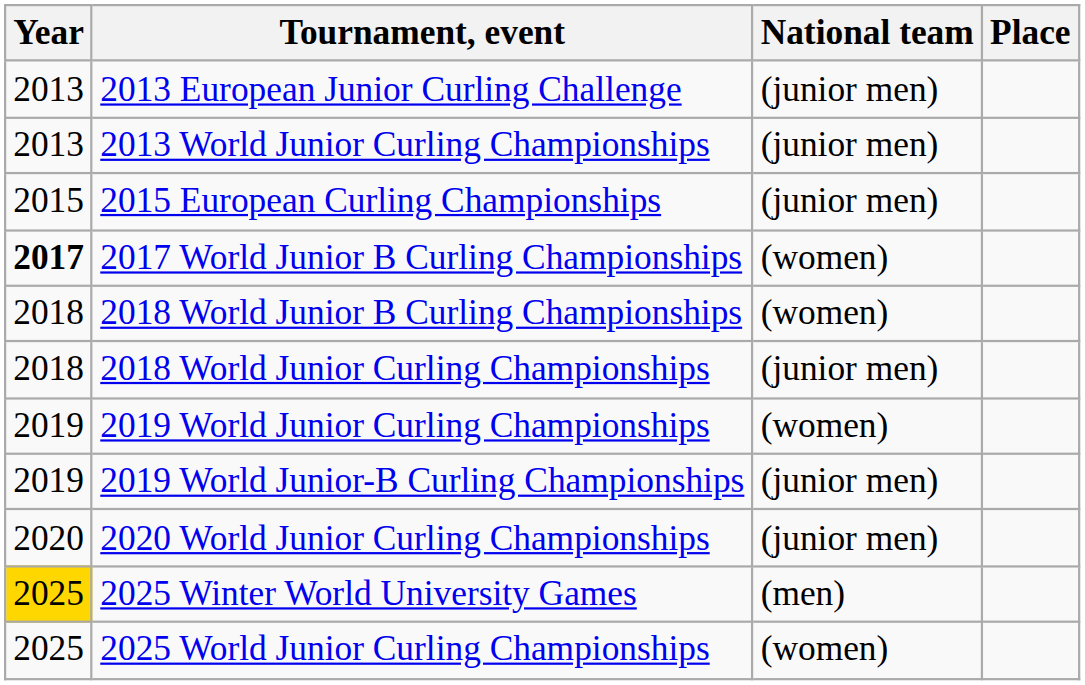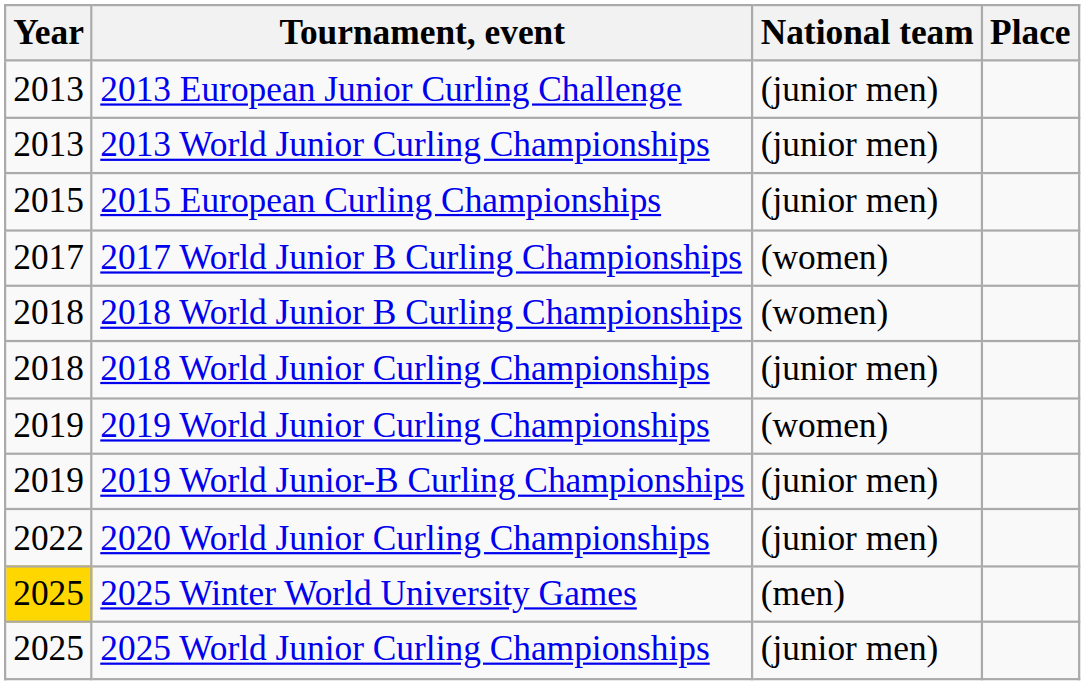2017 World Junior B Curling Championships | Year: bold -> normal
2020 World Junior Curling Championships | Year: 2020 -> 2022
2025 World Junior Curling Championships | National team: (women) -> (junior men)
